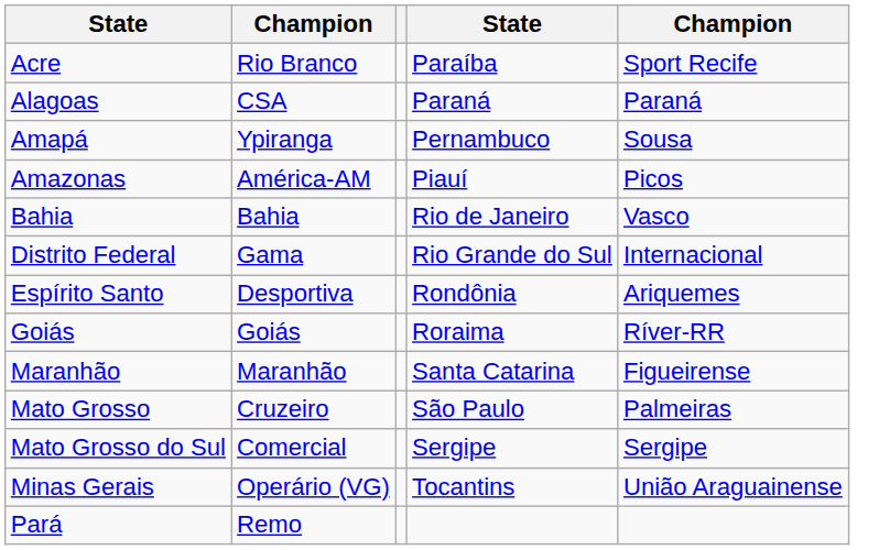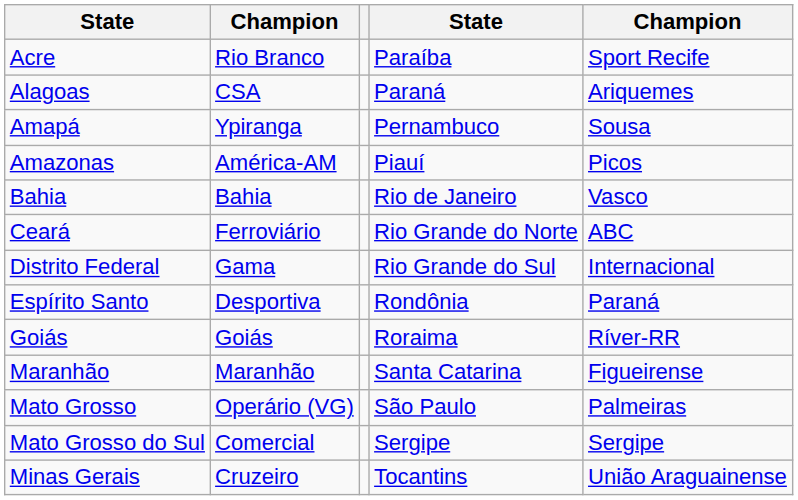Alagoas | column 5: Paraná -> Ariquemes
+ row: Ceará | Ferroviário | Rio Grande do Norte | ABC
Espírito Santo | column 5: Ariquemes -> Paraná
Mato Grosso | column 2: Cruzeiro -> Operário (VG)
Minas Gerais | column 2: Operário (VG) -> Cruzeiro
- row: Pará | Remo
